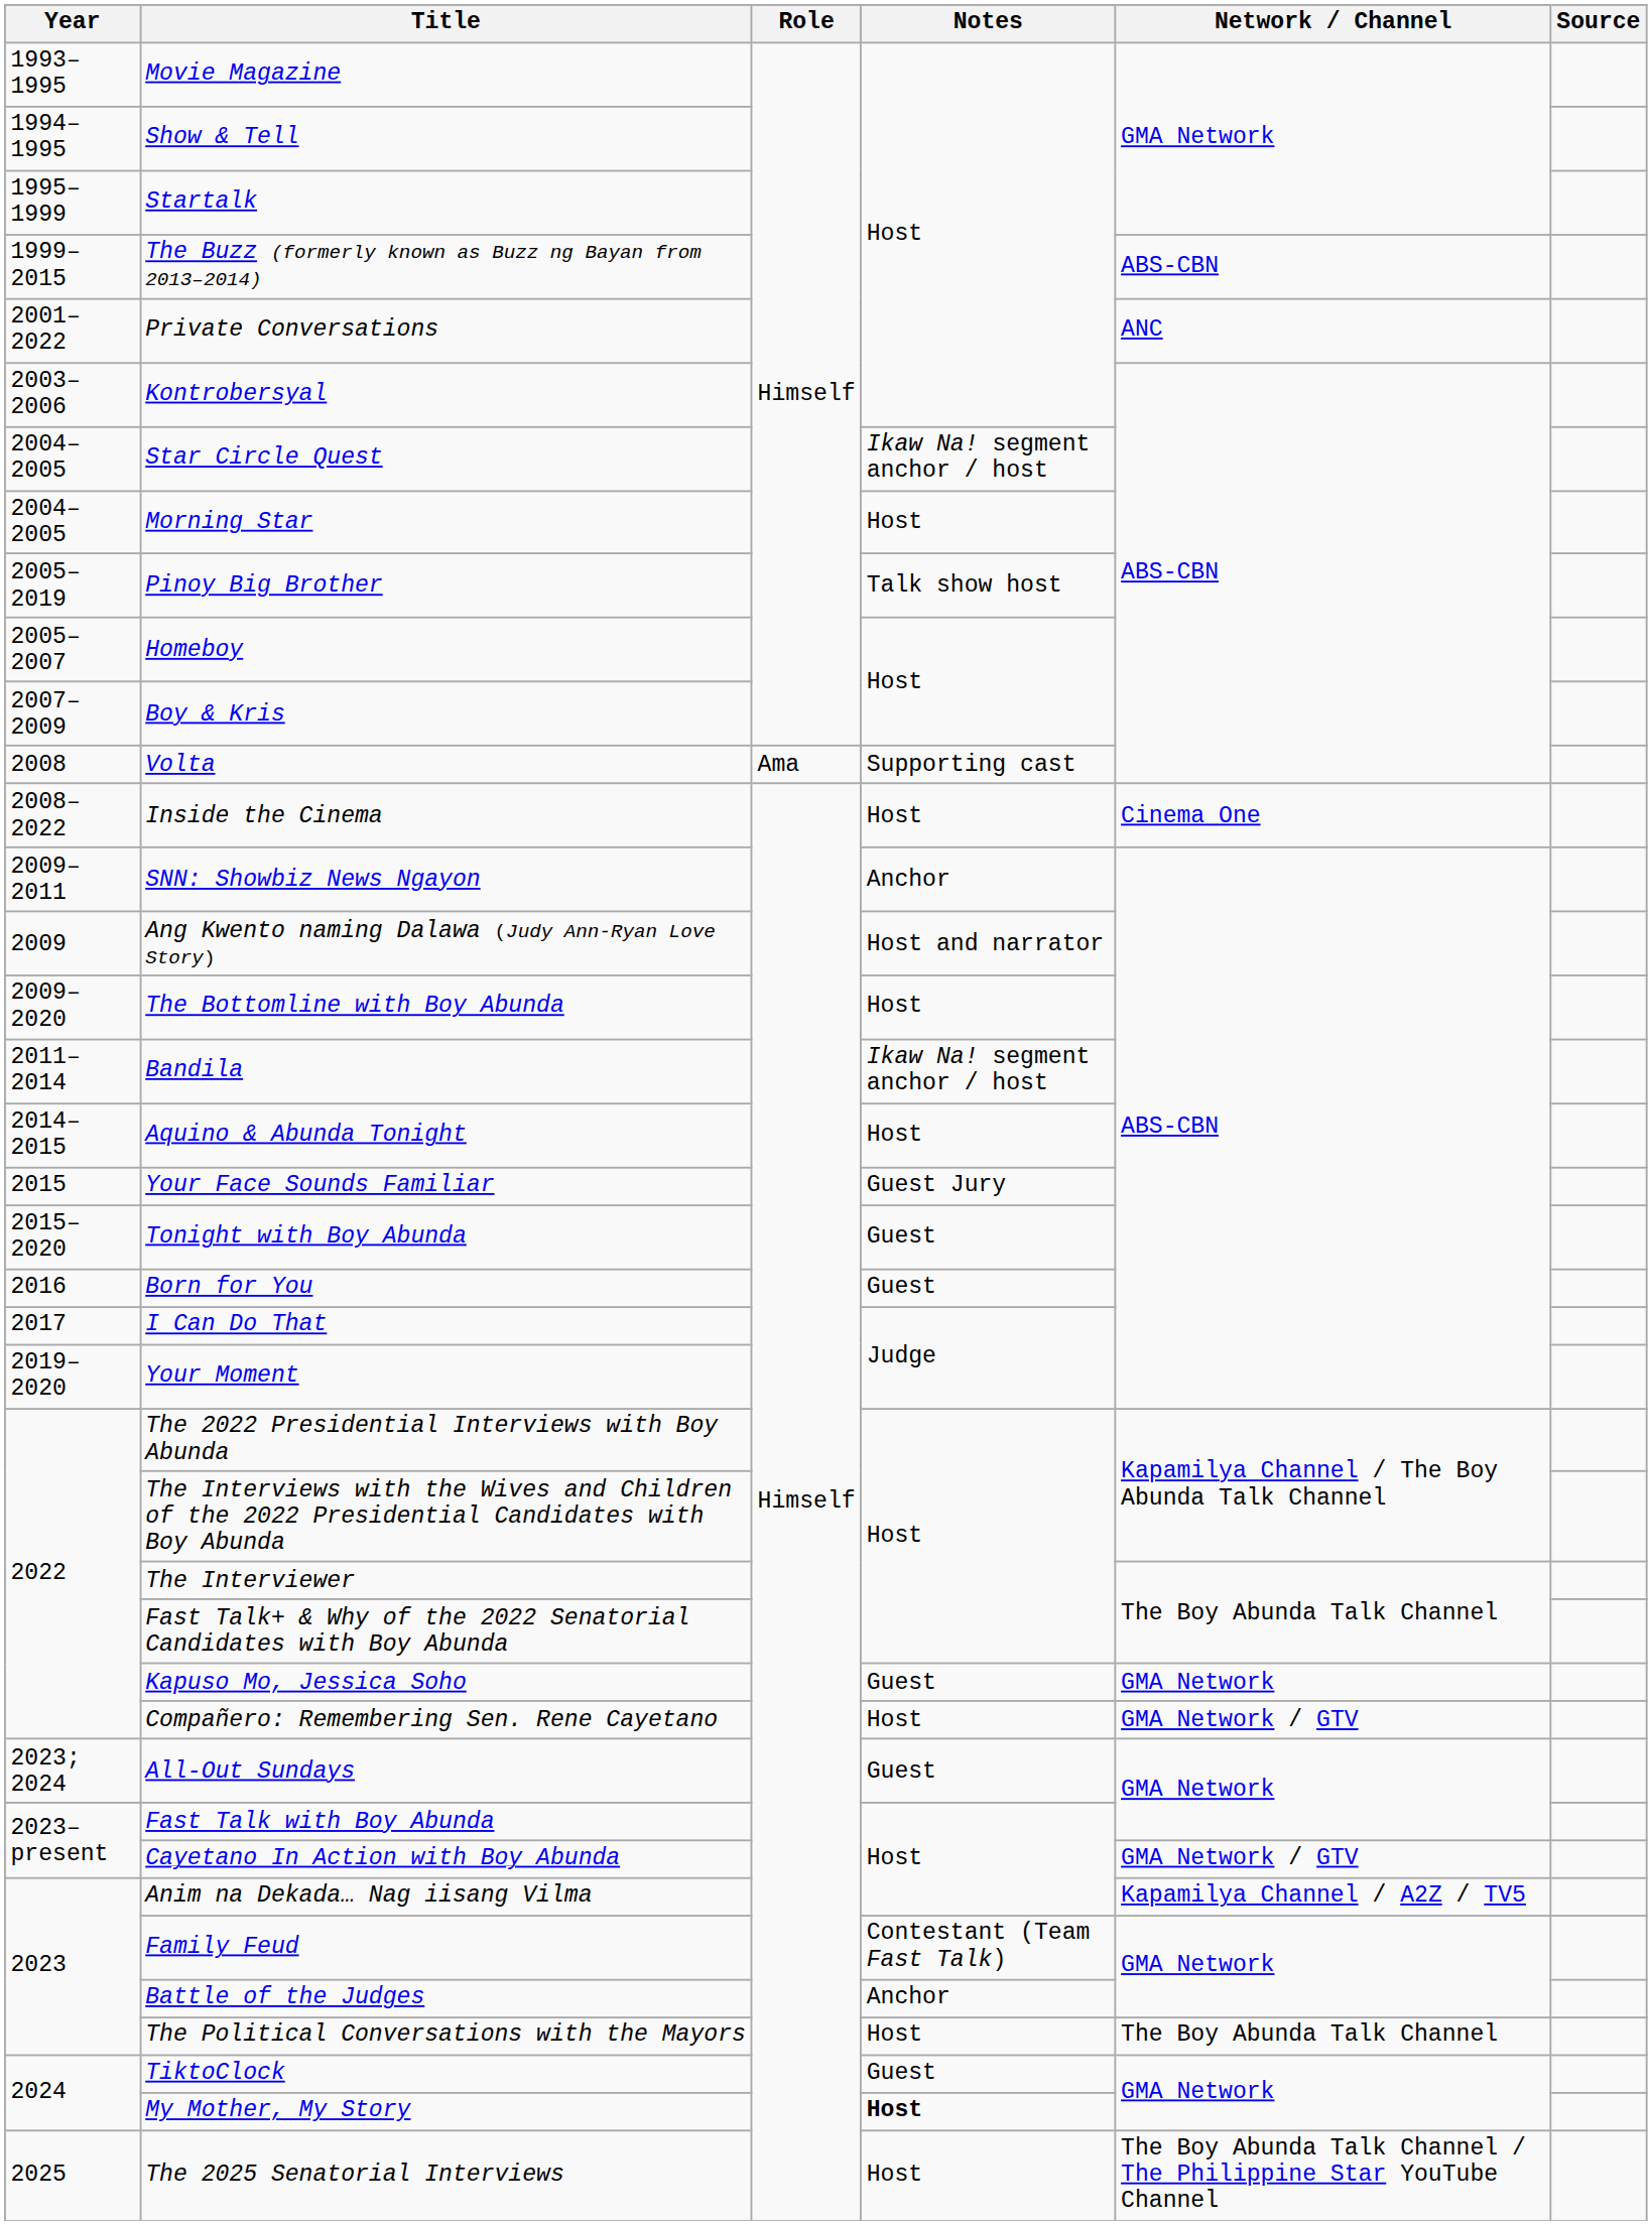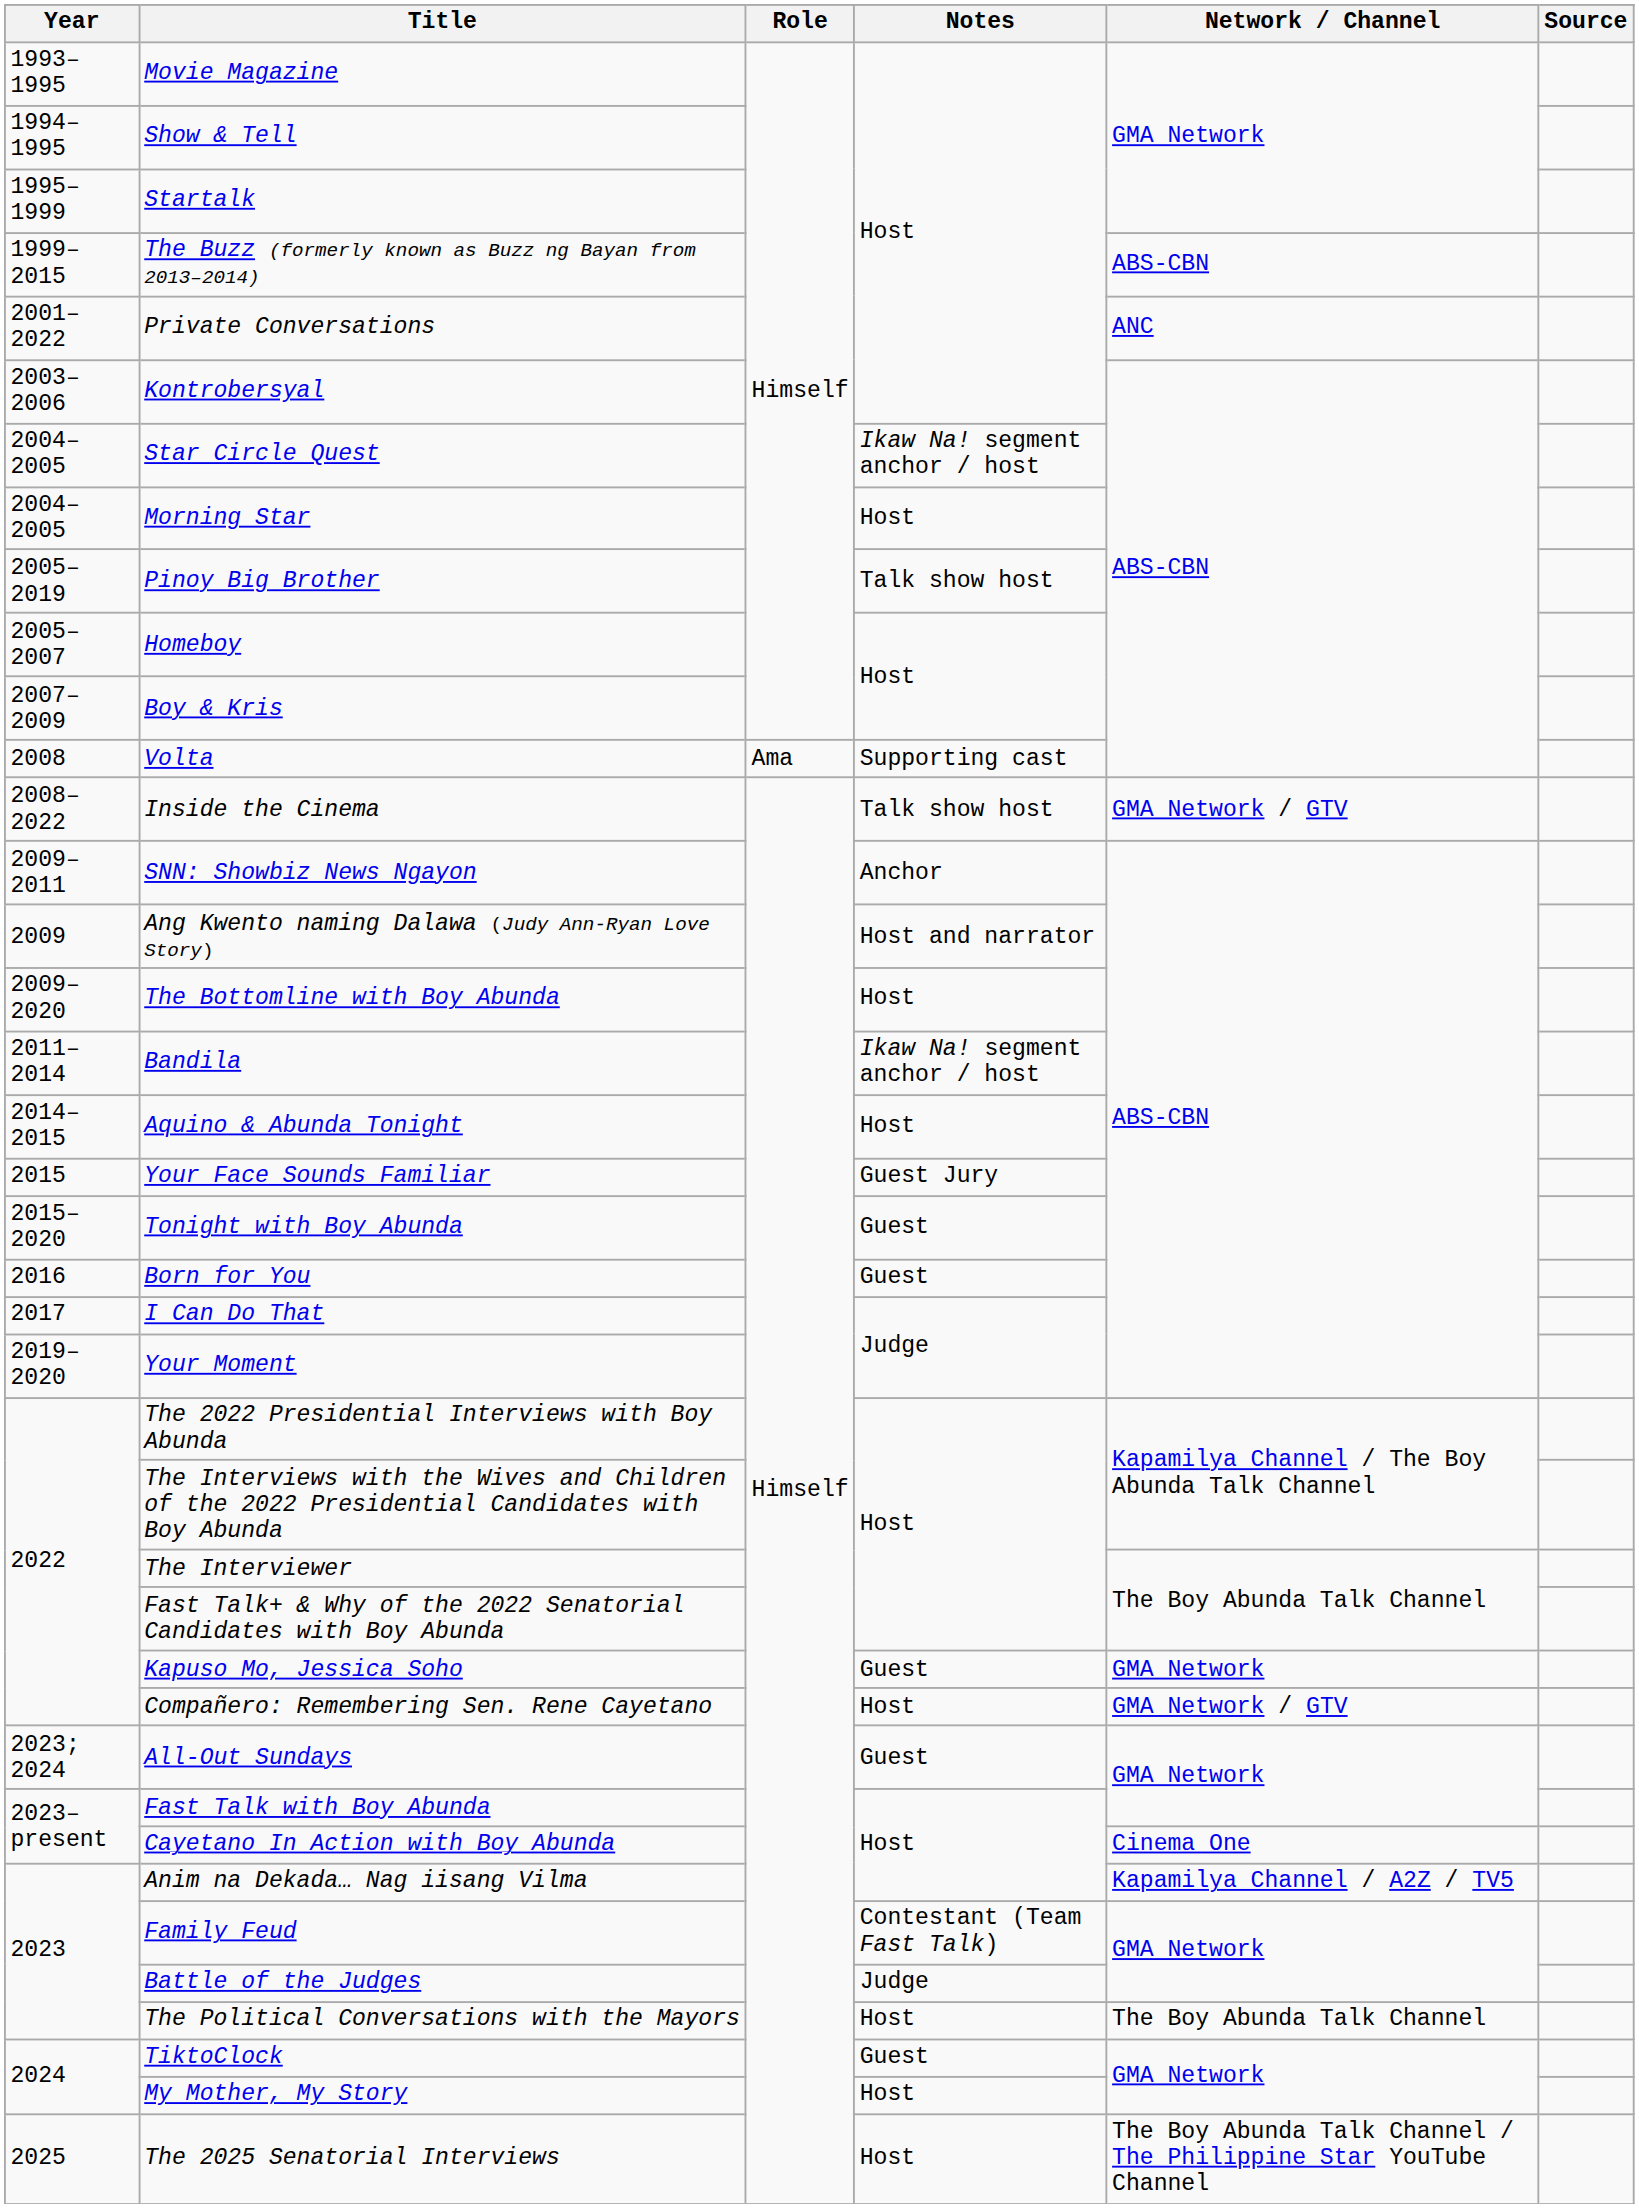Inside the Cinema | Notes: Host -> Talk show host
Inside the Cinema | Network / Channel: Cinema One -> GMA Network / GTV
Cayetano In Action with Boy Abunda | Network / Channel: GMA Network / GTV -> Cinema One
Battle of the Judges | Notes: Anchor -> Judge
My Mother, My Story | Notes: bold -> normal
